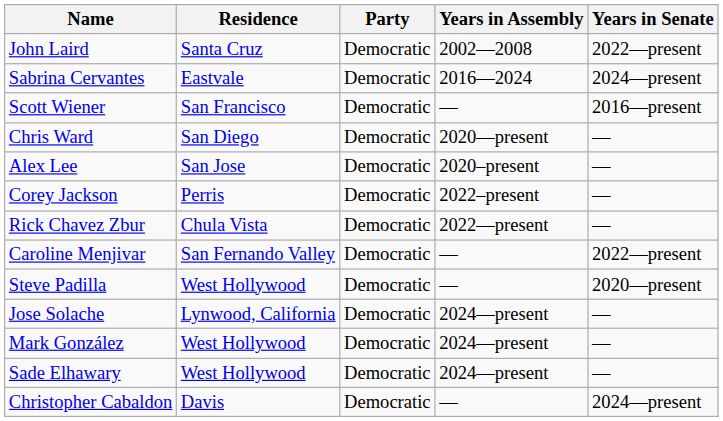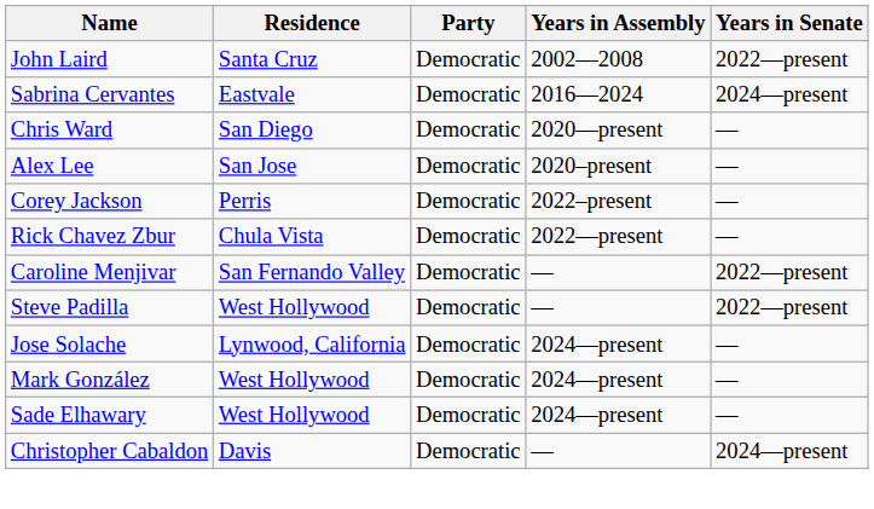- row: Scott Wiener | San Francisco | Democratic | — | 2016—present
Steve Padilla | Years in Senate: 2020—present -> 2022—present
